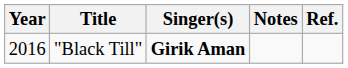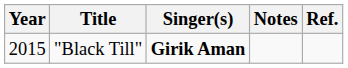"Black Till" | Year: 2016 -> 2015
